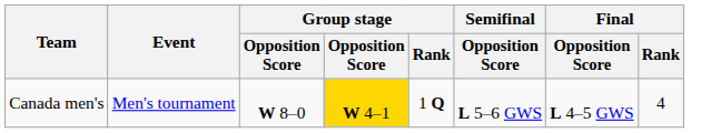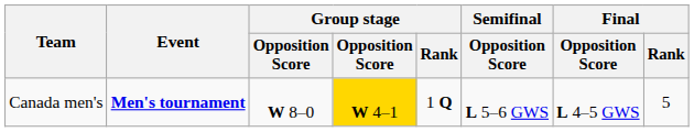Canada men's | Event: normal -> bold
Canada men's | Final / Rank: 4 -> 5
